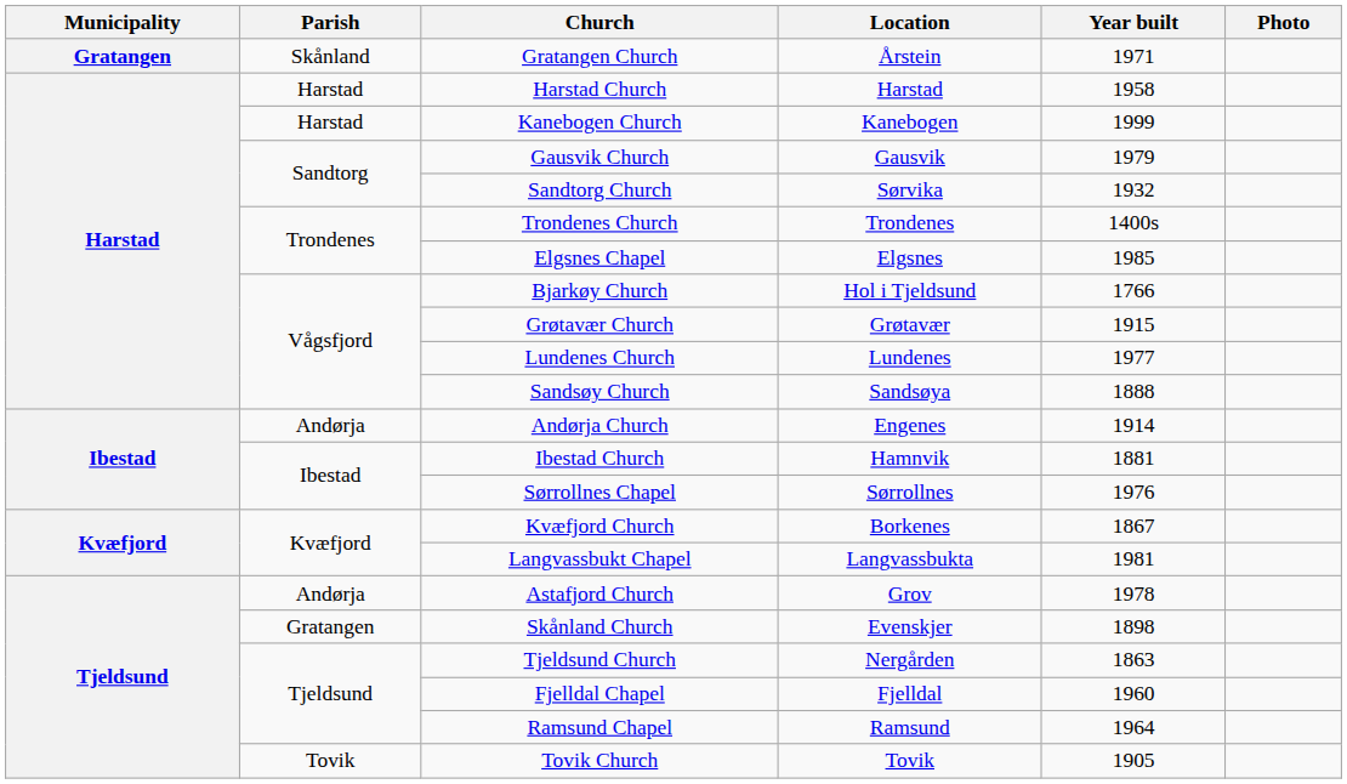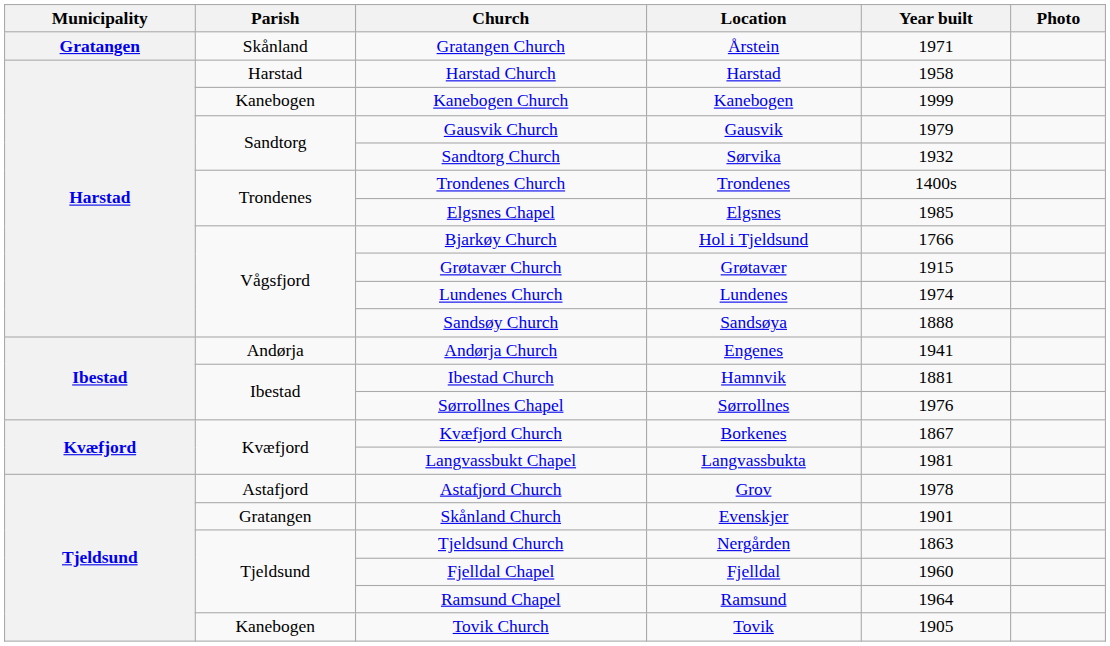Kanebogen Church | Parish: Harstad -> Kanebogen
Lundenes Church | Year built: 1977 -> 1974
Andørja Church | Year built: 1914 -> 1941
Astafjord Church | Parish: Andørja -> Astafjord
Skånland Church | Year built: 1898 -> 1901
Tovik Church | Parish: Tovik -> Kanebogen
